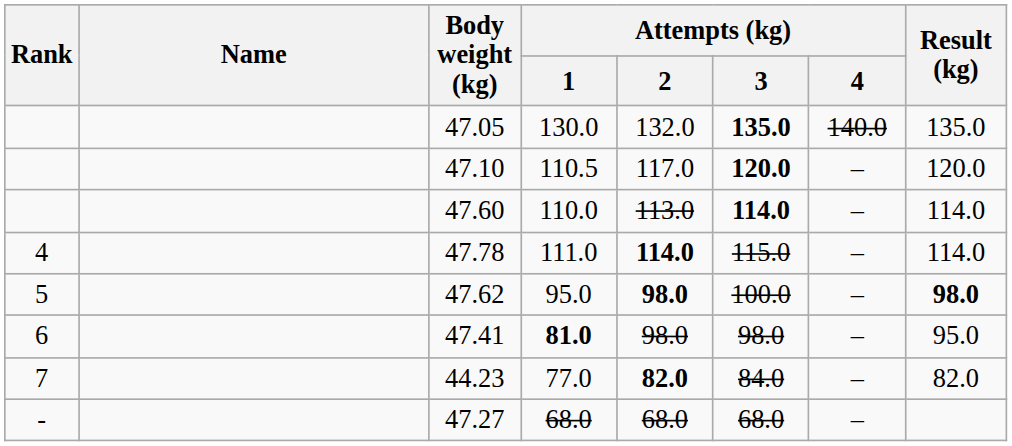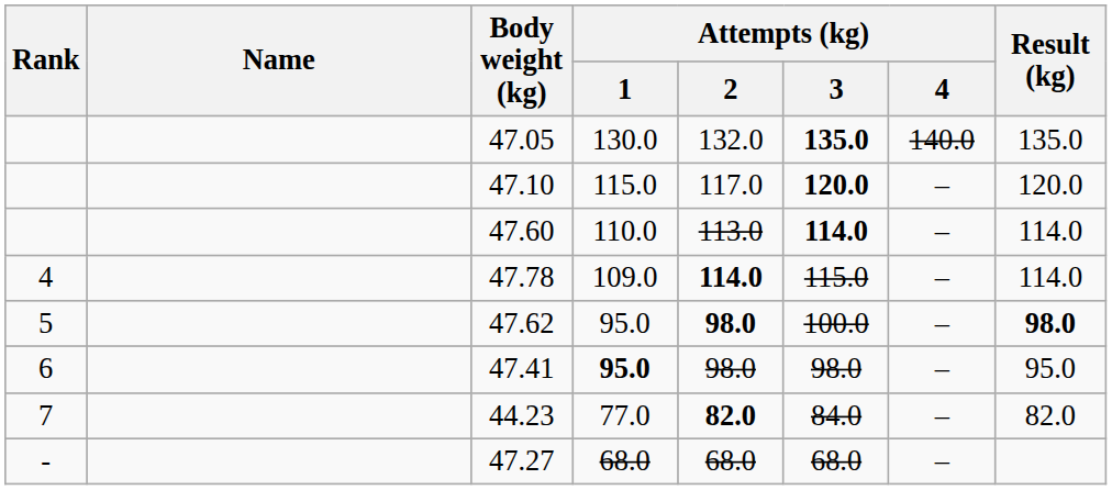47.10 | Attempts (kg) / 1: 110.5 -> 115.0
47.78 | Attempts (kg) / 1: 111.0 -> 109.0
47.41 | Attempts (kg) / 1: 81.0 -> 95.0
